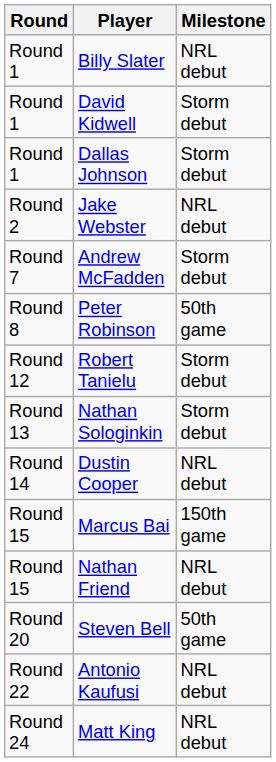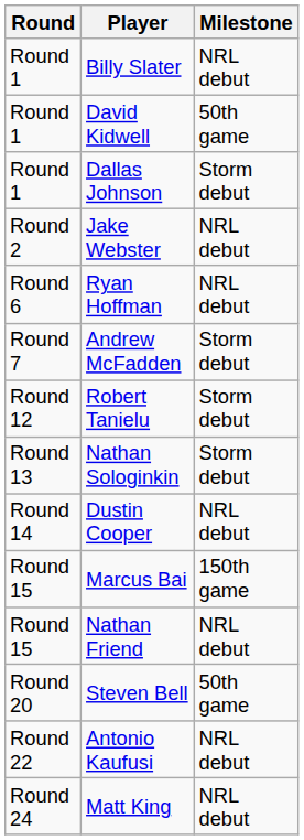David Kidwell | Milestone: Storm debut -> 50th game
+ row: Round 6 | Ryan Hoffman | NRL debut
- row: Round 8 | Peter Robinson | 50th game
